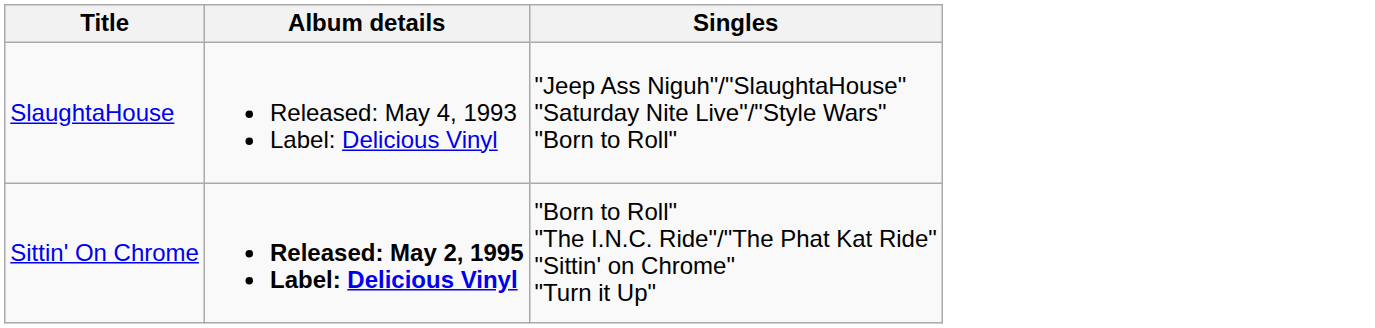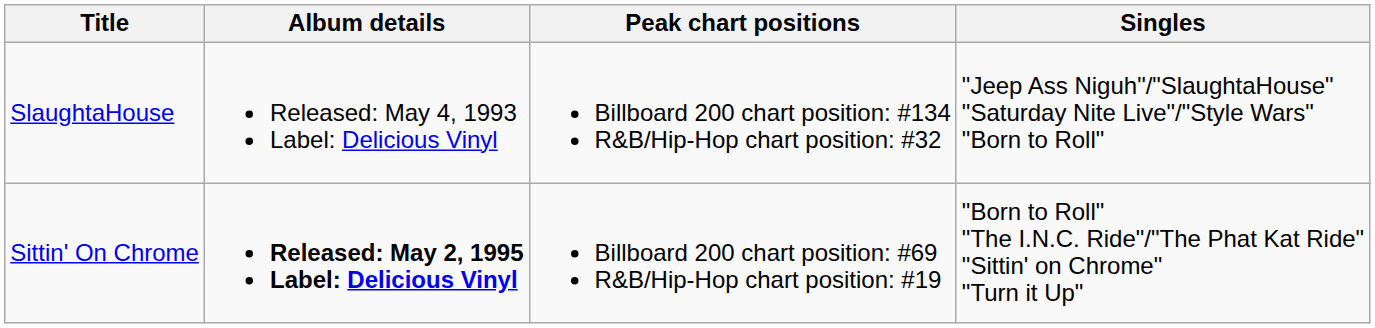+ column: Peak chart positions | Billboard 200 chart position: #134 R&B/Hip-Hop chart position: #32 | Billboard 200 chart position: #69 R&B/Hip-Hop chart position: #19
